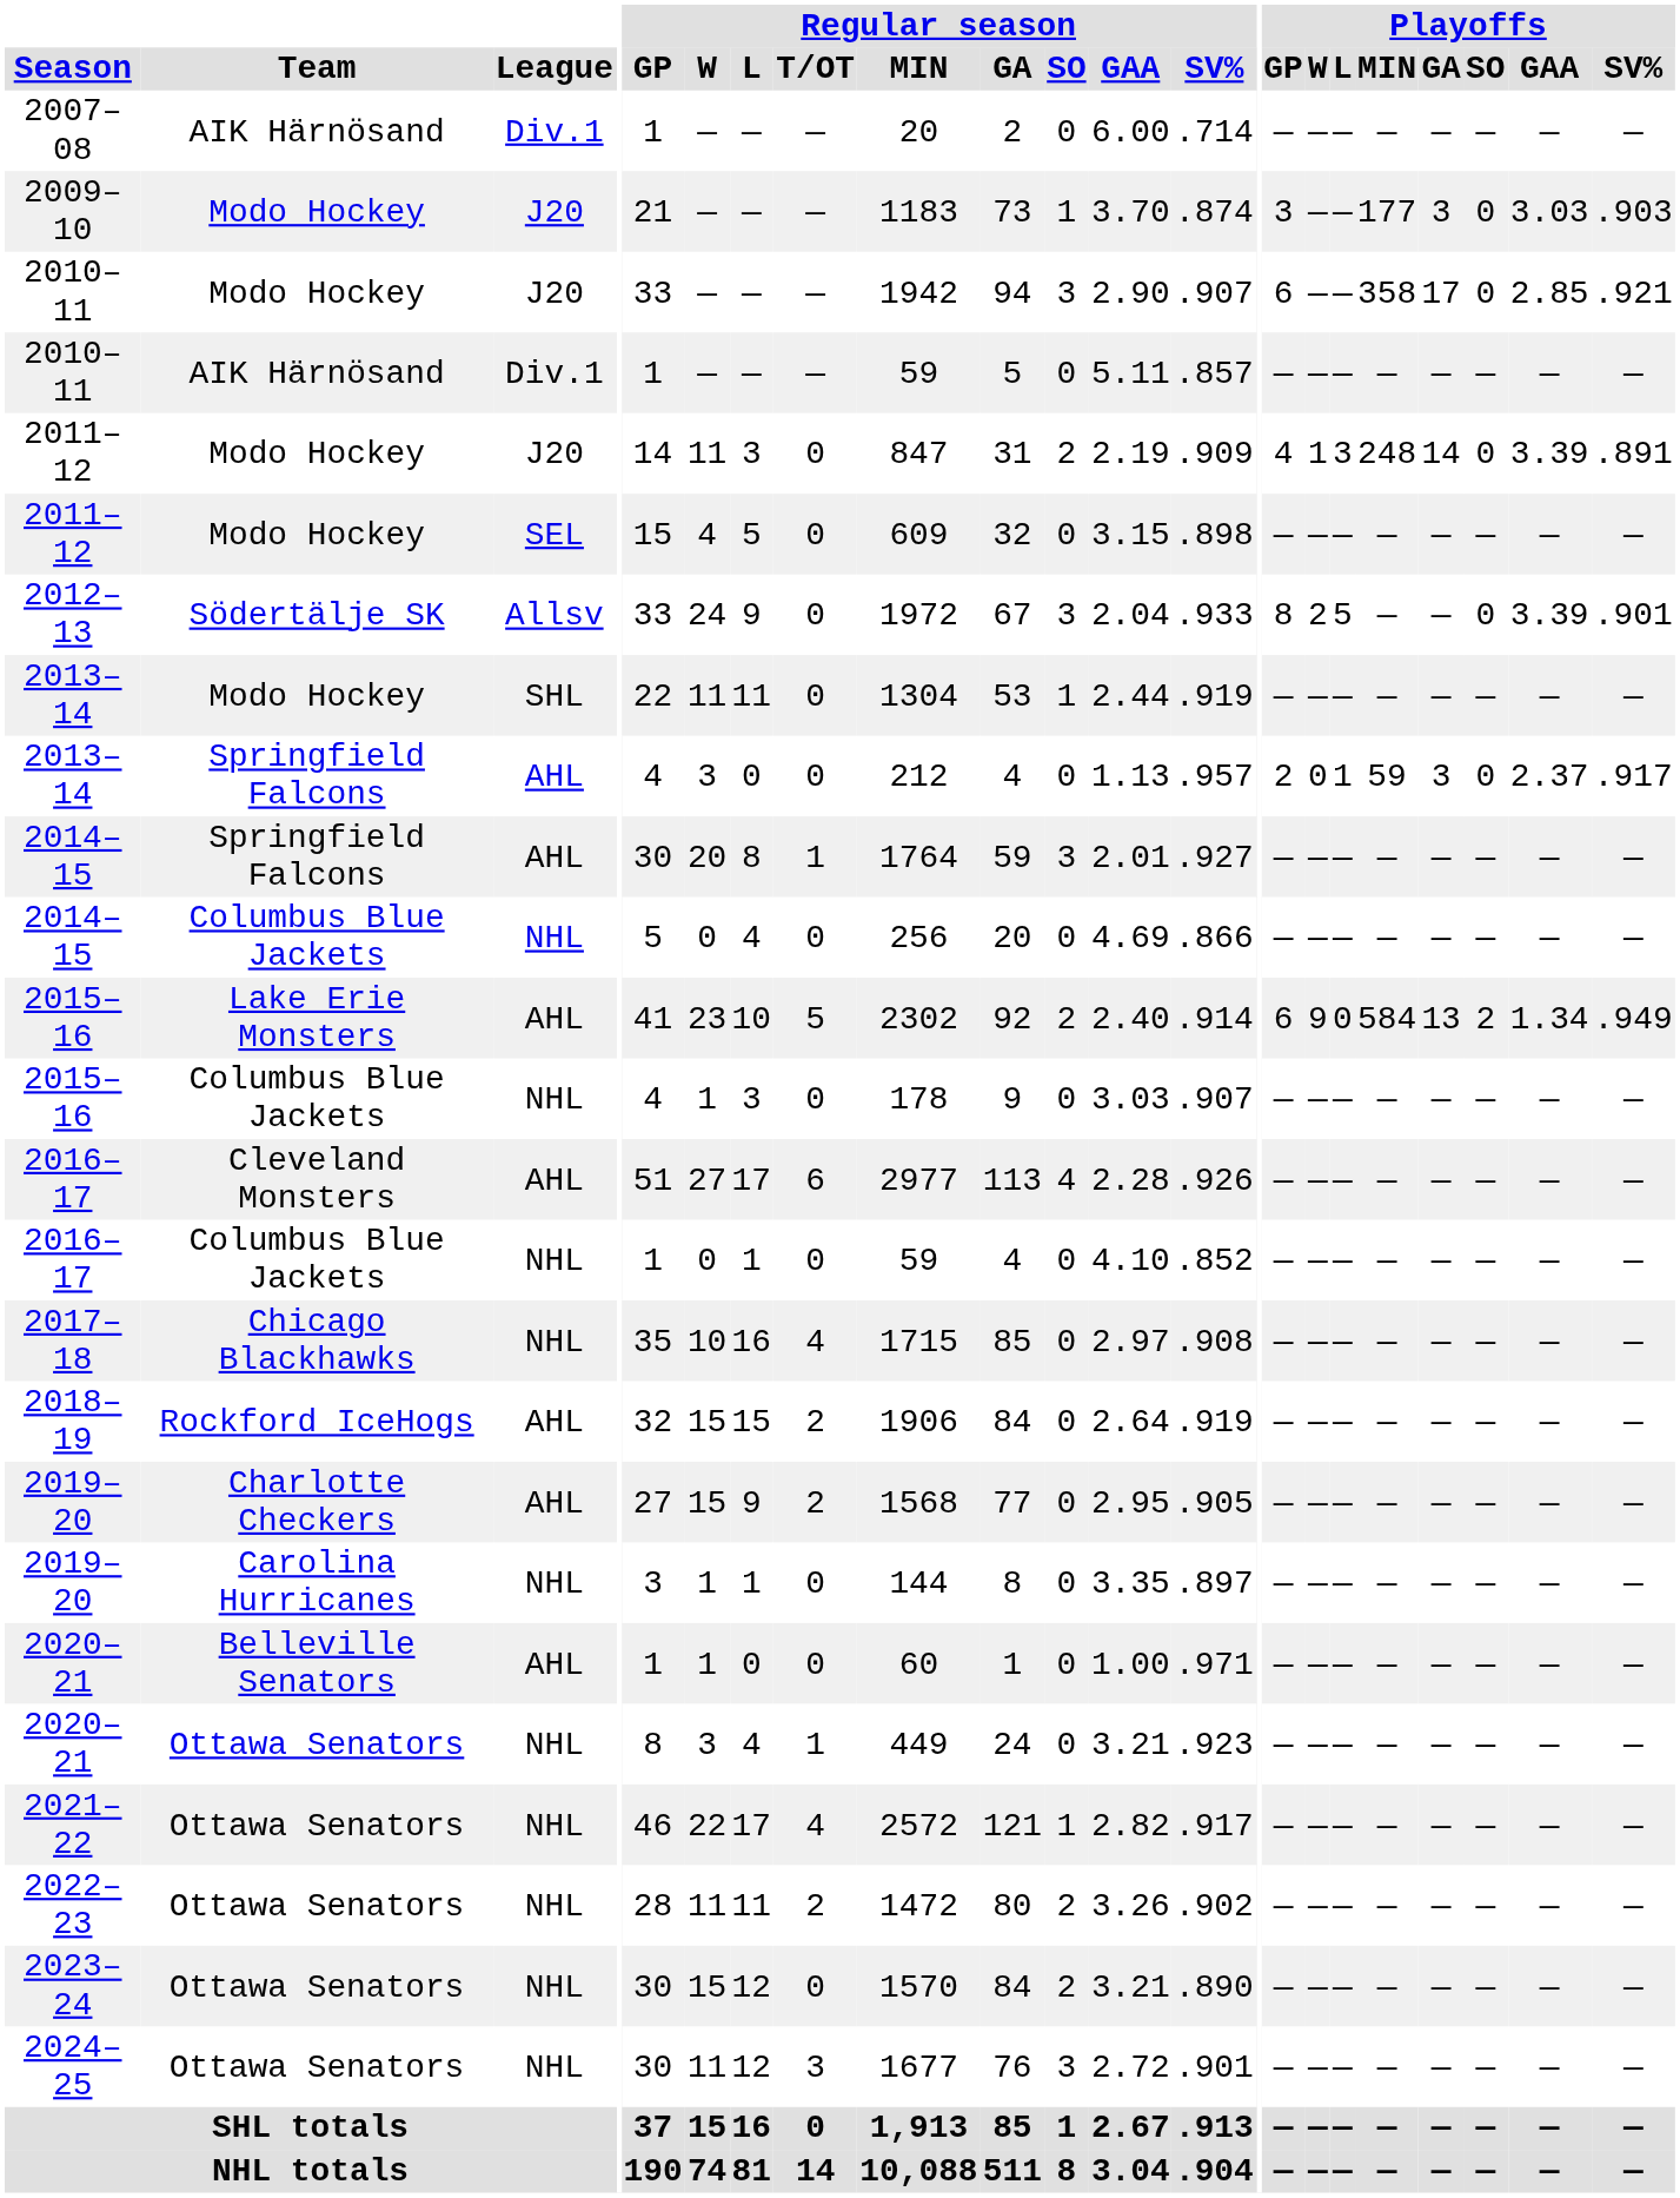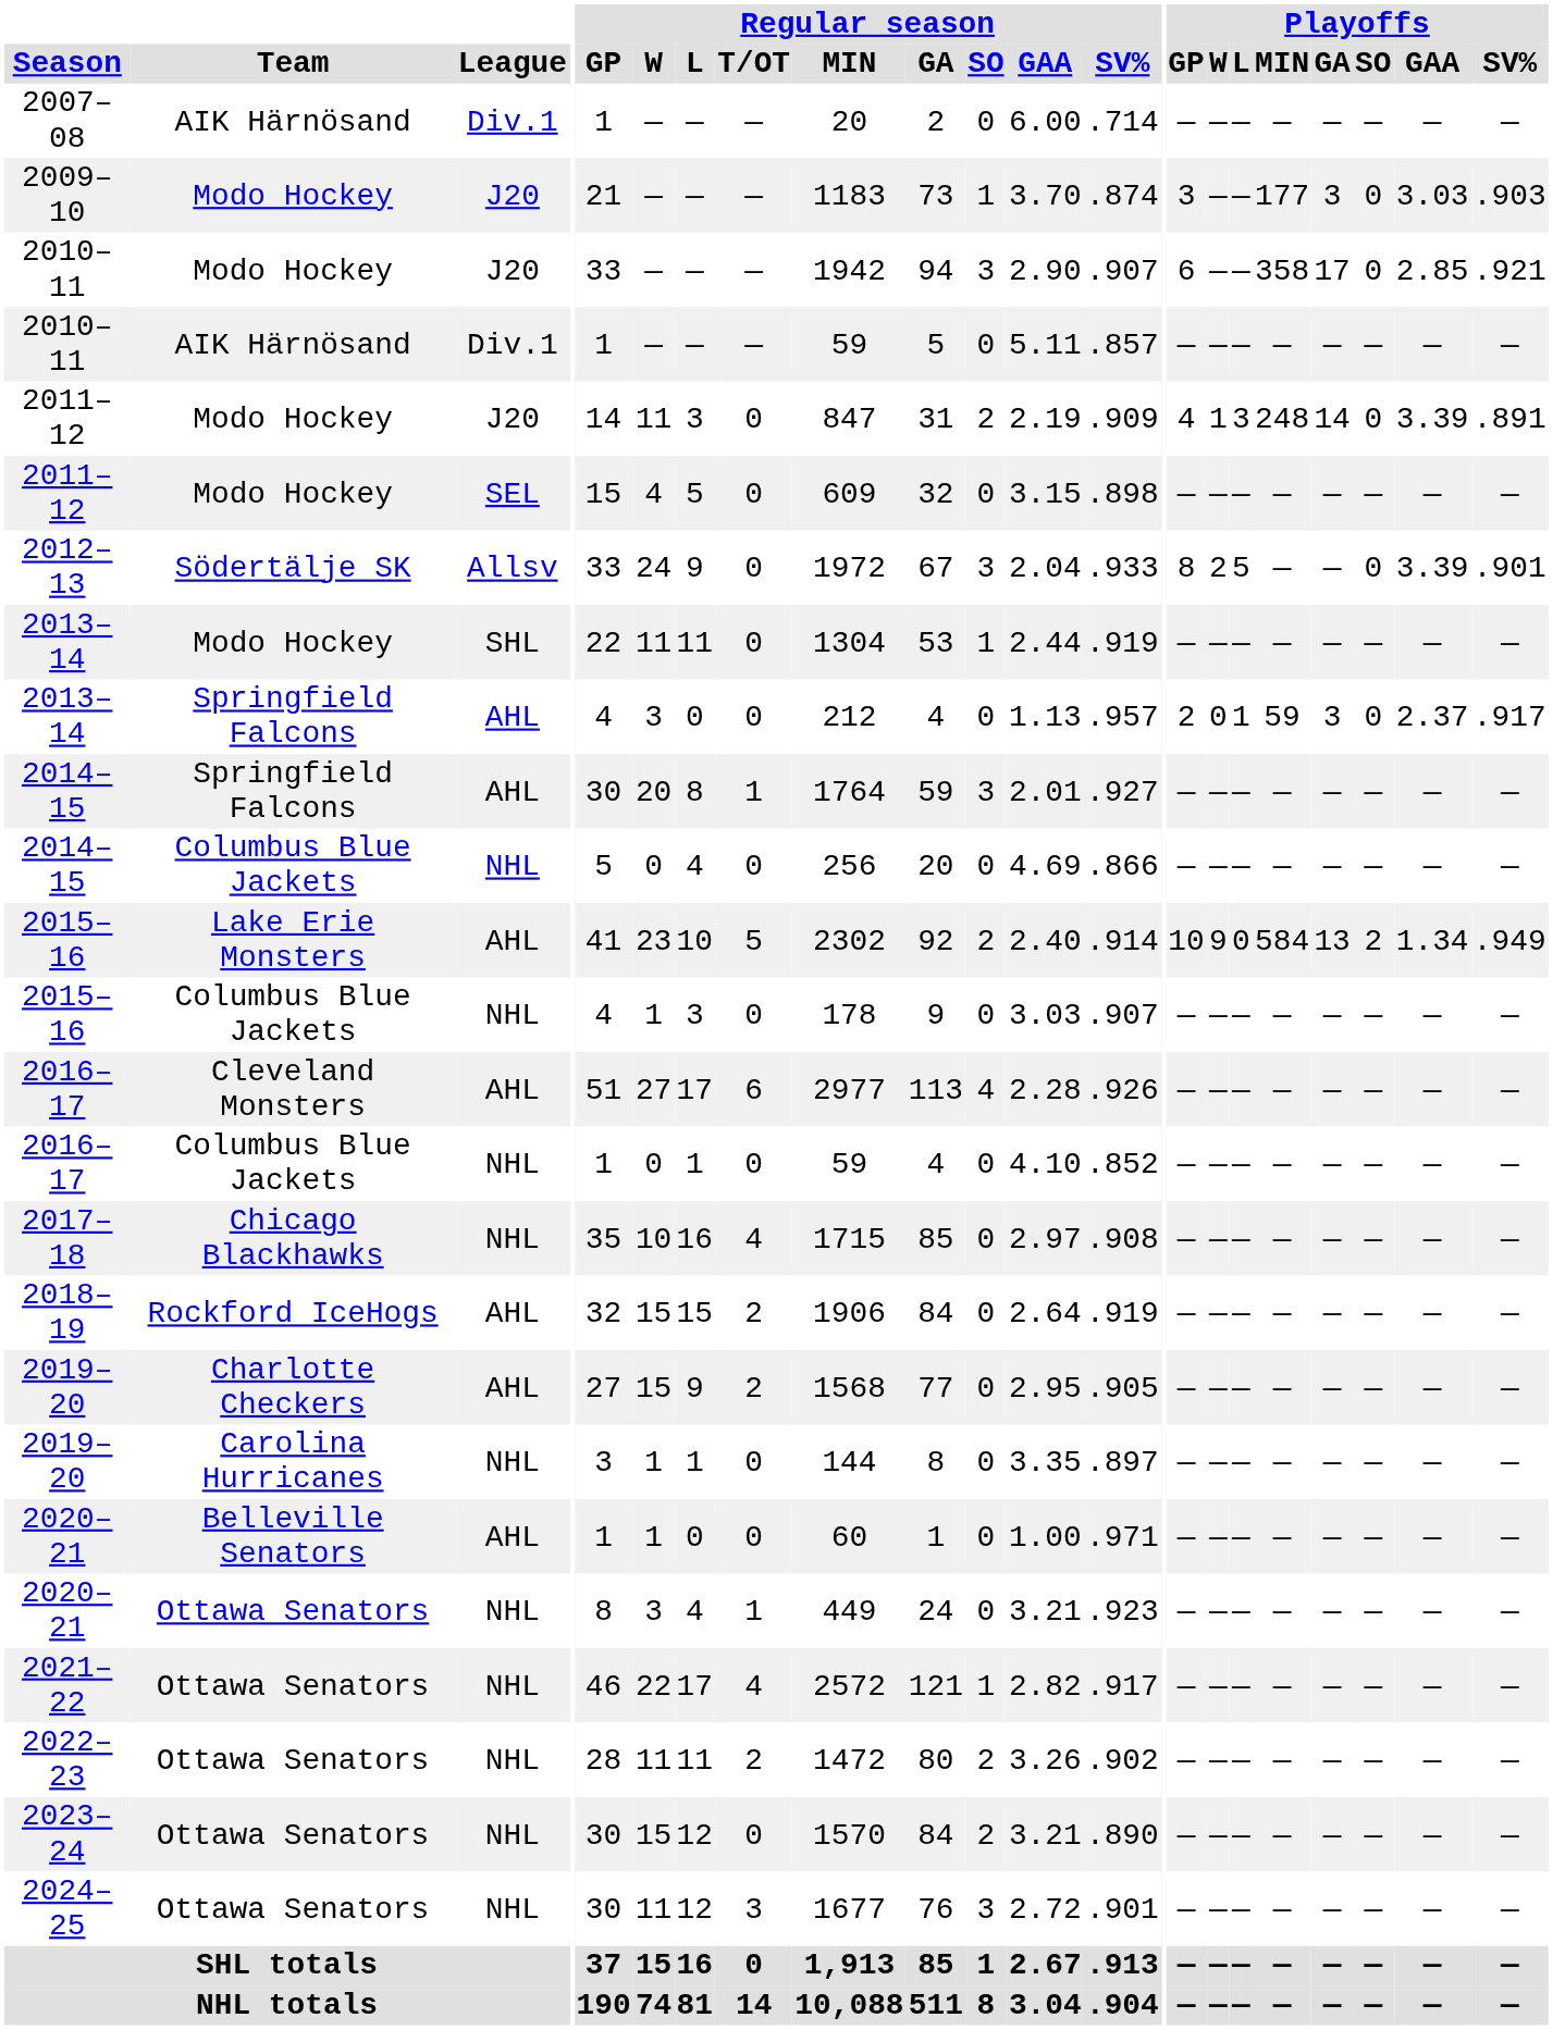2015–16 / AHL | Playoffs / GP: 6 -> 10
